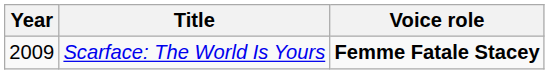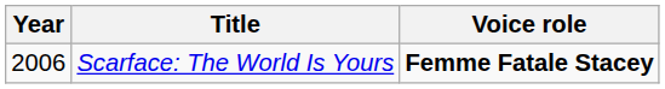Scarface: The World Is Yours | Year: 2009 -> 2006
